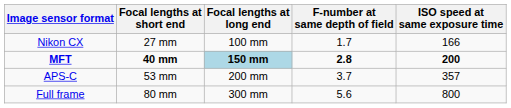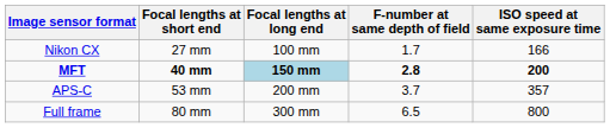Full frame | F-number at same depth of field: 5.6 -> 6.5
